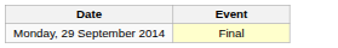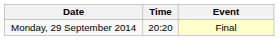+ column: Time | 20:20
